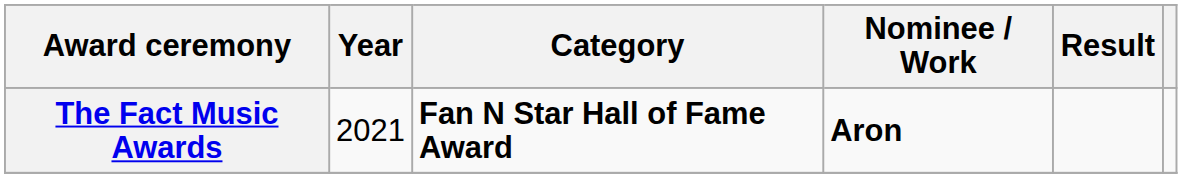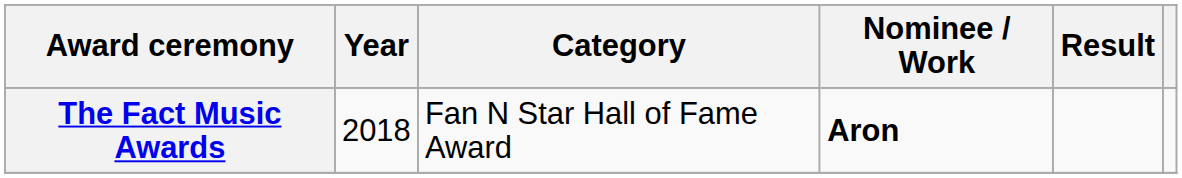The Fact Music Awards | Year: 2021 -> 2018
The Fact Music Awards | Category: bold -> normal
